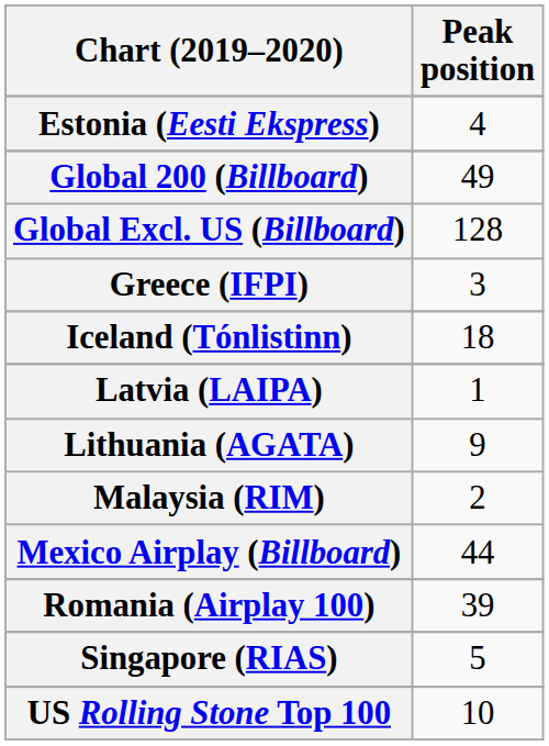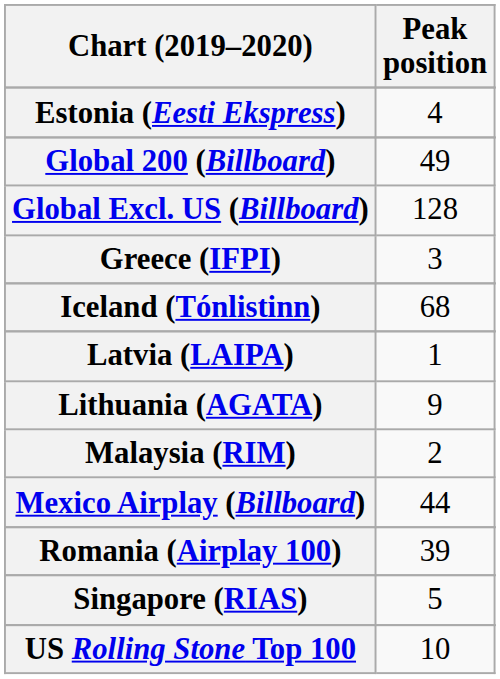Iceland (Tónlistinn) | Peak position: 18 -> 68
